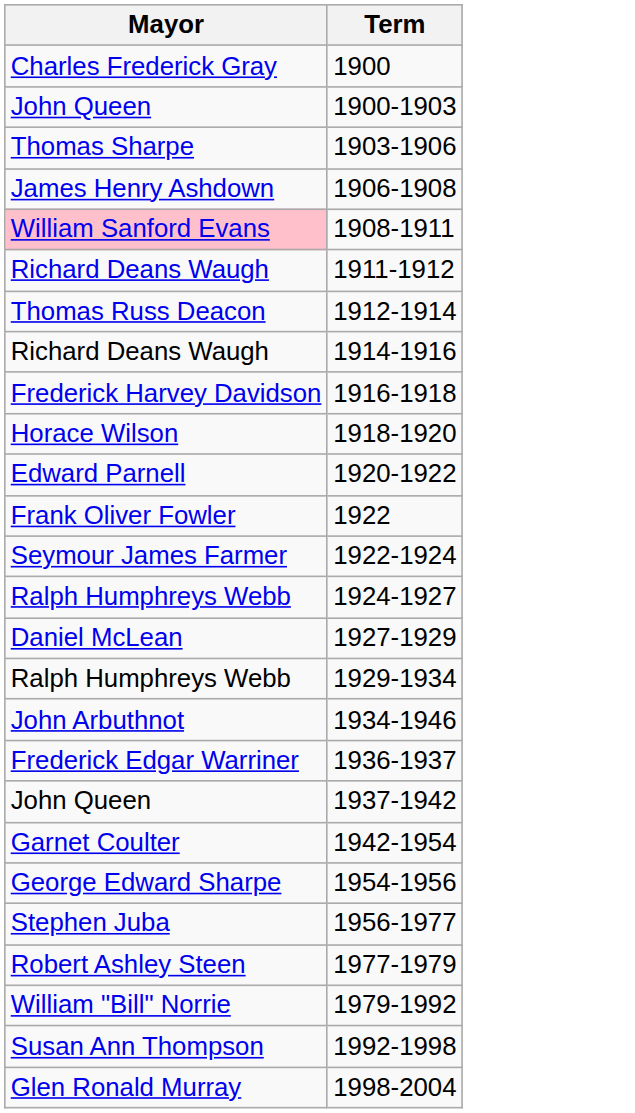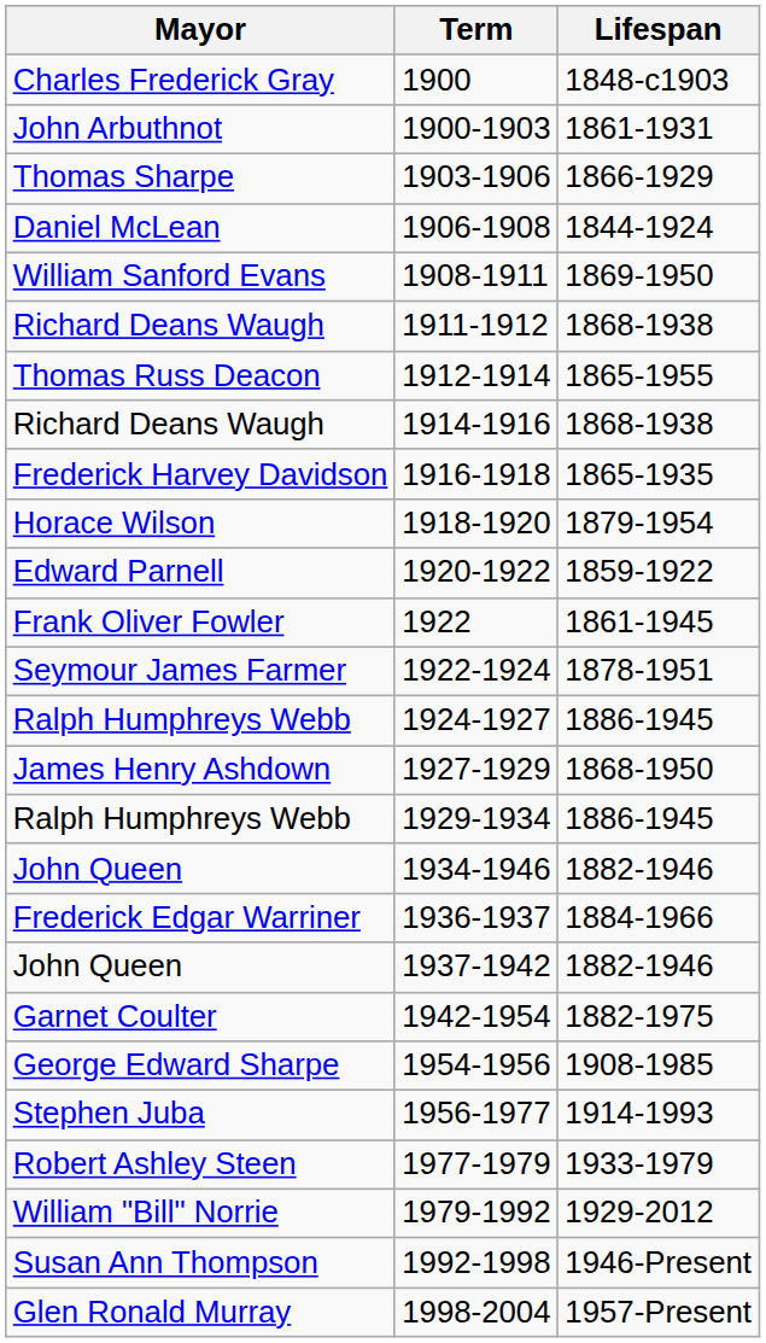+ column: Lifespan | 1848-c1903 | 1861-1931 | 1866-1929 | 1844-1924 | 1869-1950 | 1868-1938 | 1865-1955 | 1868-1938 | 1865-1935 | 1879-1954 | 1859-1922 | 1861-1945 | 1878-1951 | 1886-1945 | 1868-1950 | 1886-1945 | 1882-1946 | 1884-1966 | 1882-1946 | 1882-1975 | 1908-1985 | 1914-1993 | 1933-1979 | 1929-2012 | 1946-Present | 1957-Present
1900-1903 | Mayor: John Queen -> John Arbuthnot
1906-1908 | Mayor: James Henry Ashdown -> Daniel McLean
1908-1911 | Mayor: pink background -> no background
1927-1929 | Mayor: Daniel McLean -> James Henry Ashdown
1934-1946 | Mayor: John Arbuthnot -> John Queen
